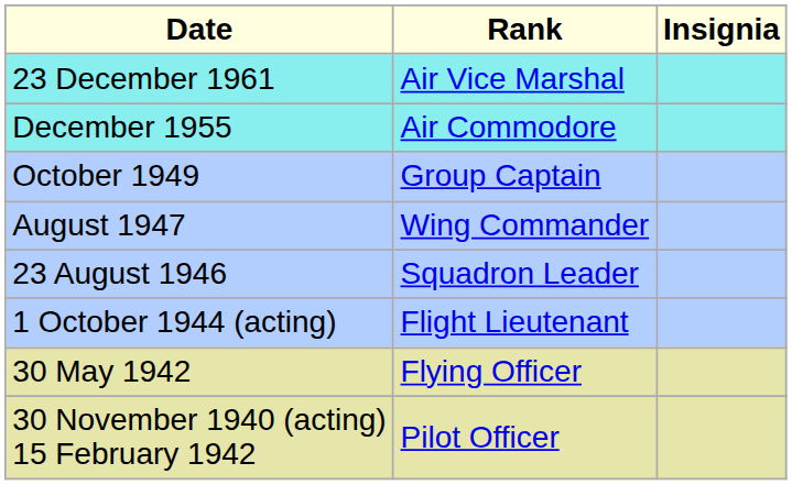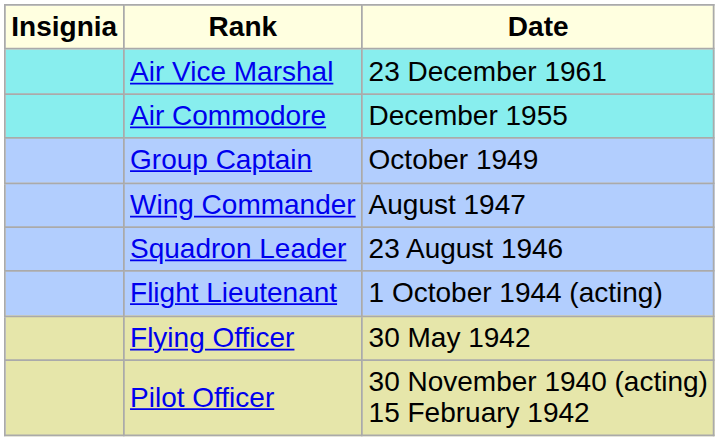columns swapped: Insignia <-> Date
